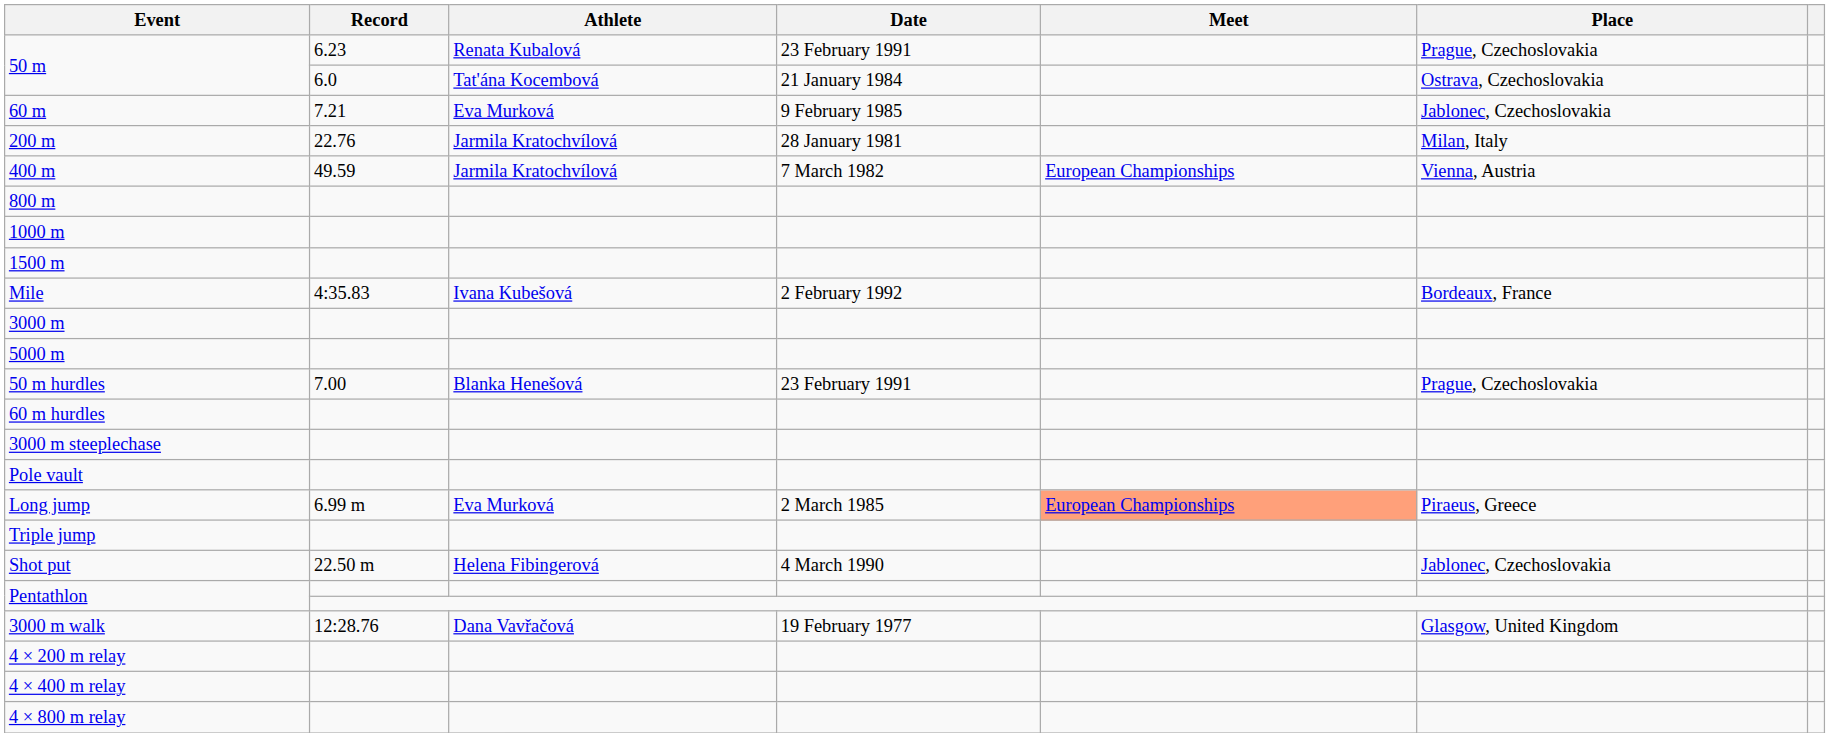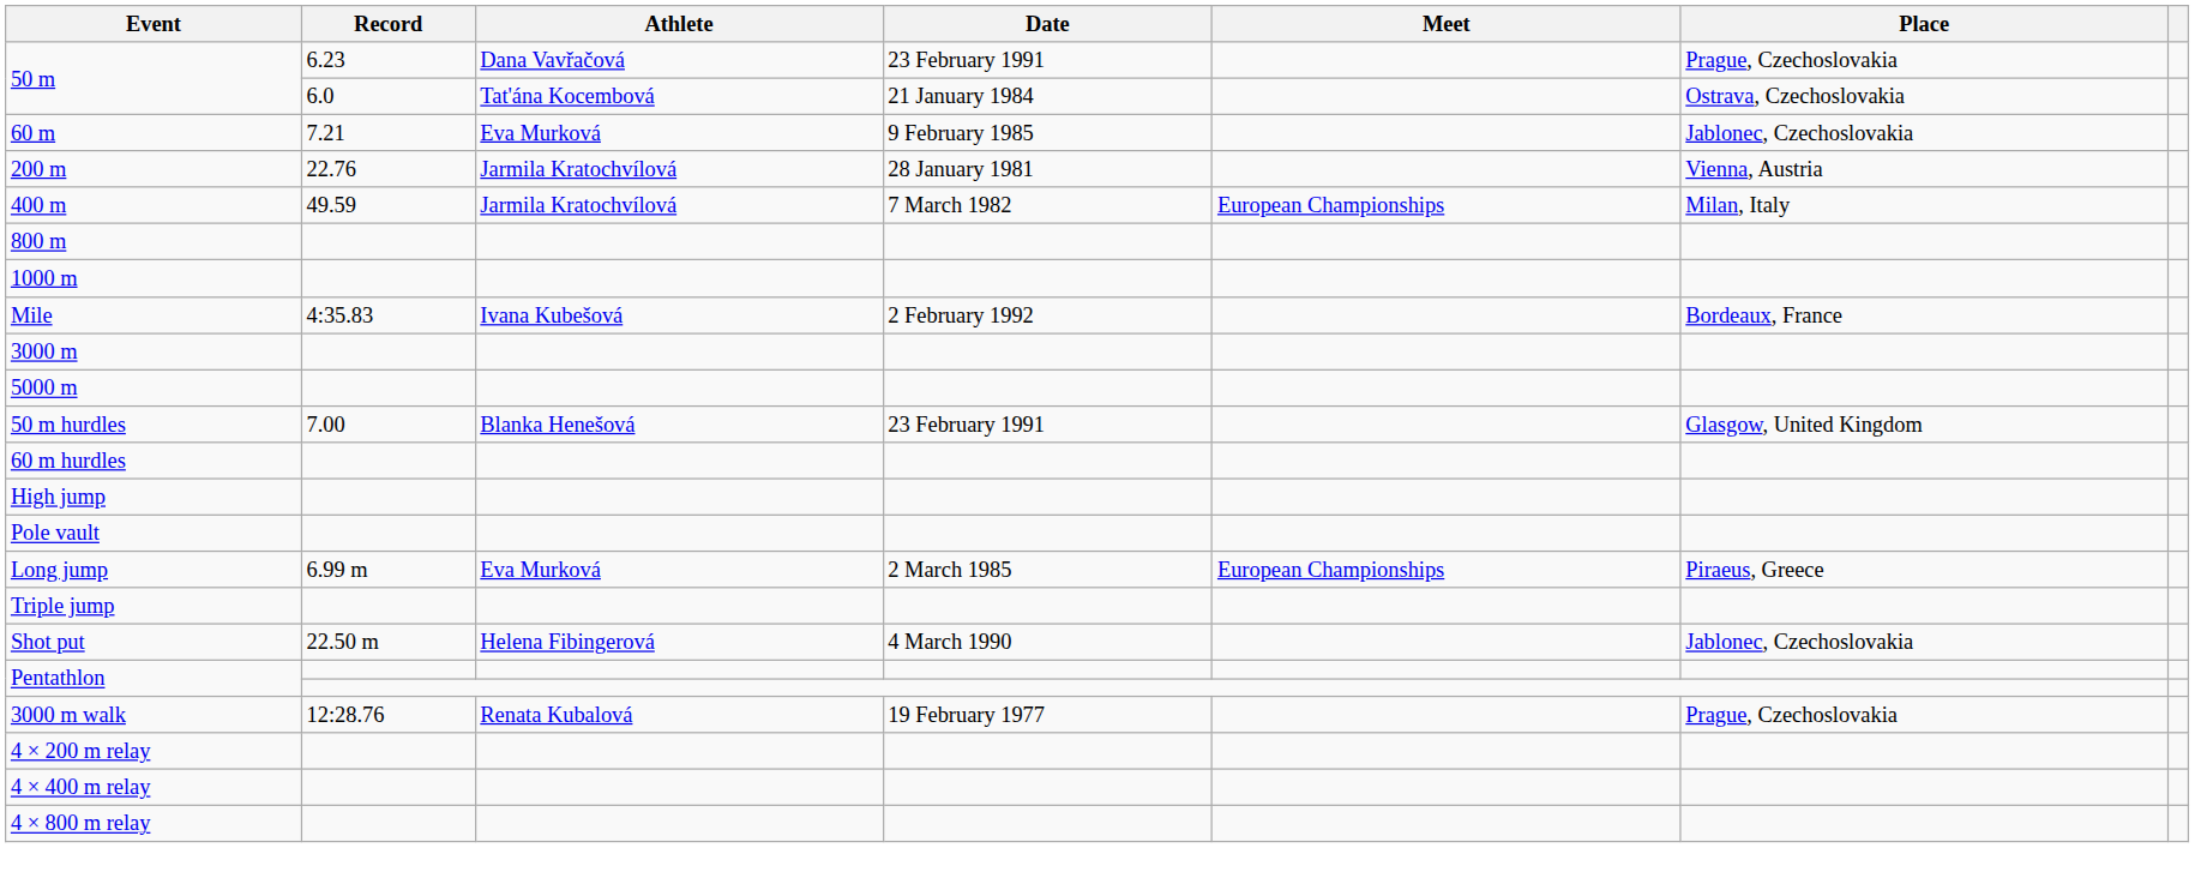50 m / 6.23 | Athlete: Renata Kubalová -> Dana Vavřačová
200 m | Place: Milan, Italy -> Vienna, Austria
400 m | Place: Vienna, Austria -> Milan, Italy
- row: 1500 m
50 m hurdles | Place: Prague, Czechoslovakia -> Glasgow, United Kingdom
- row: 3000 m steeplechase
+ row: High jump
Long jump | Meet: lightsalmon background -> no background
3000 m walk | Athlete: Dana Vavřačová -> Renata Kubalová
3000 m walk | Place: Glasgow, United Kingdom -> Prague, Czechoslovakia
